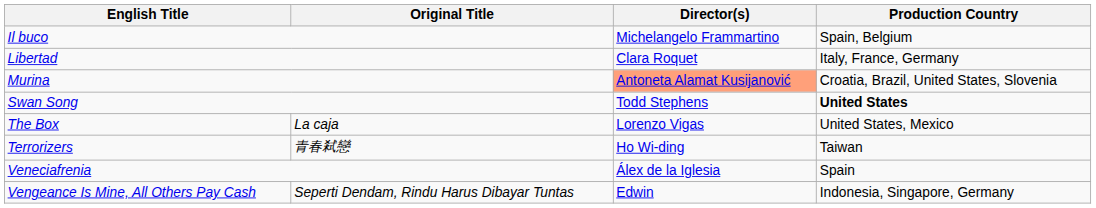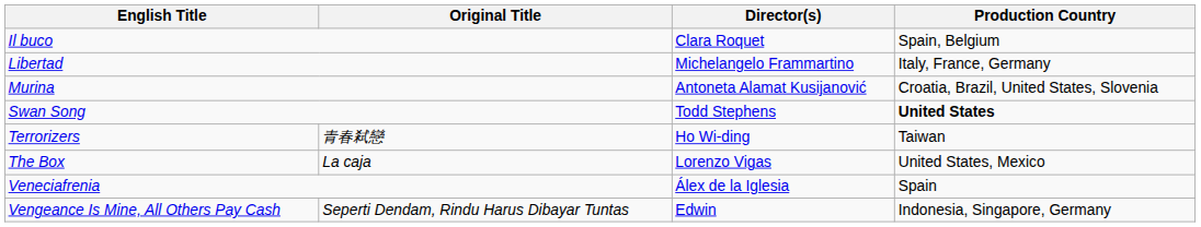Il buco | Director(s): Michelangelo Frammartino -> Clara Roquet
Libertad | Director(s): Clara Roquet -> Michelangelo Frammartino
Murina | Director(s): lightsalmon background -> no background
rows swapped: Terrorizers <-> The Box
